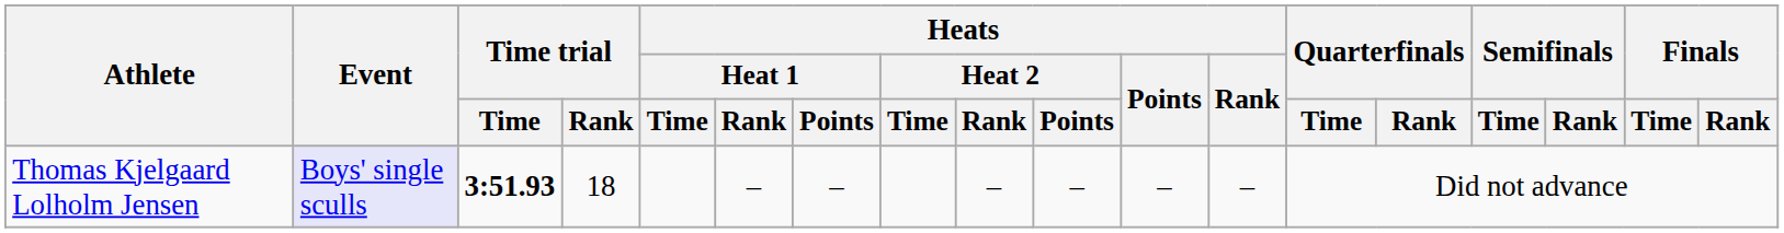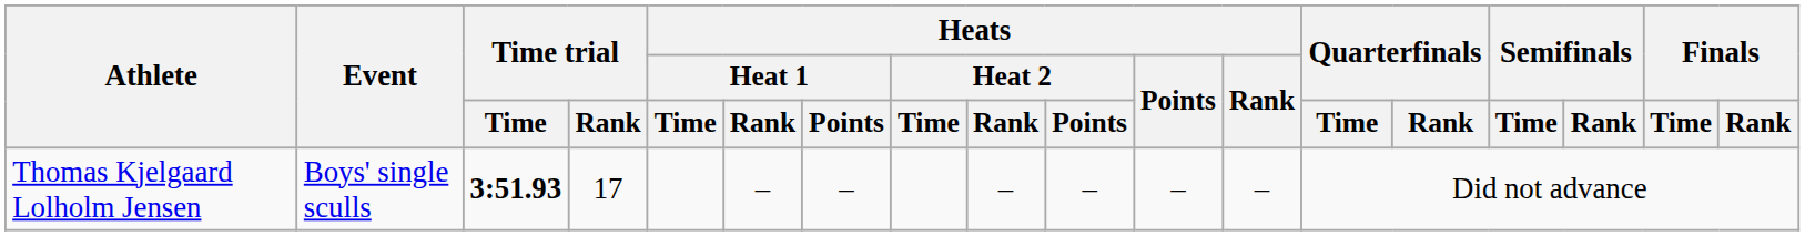Thomas Kjelgaard Lolholm Jensen | Event: lavender background -> no background
Thomas Kjelgaard Lolholm Jensen | Time trial / Rank: 18 -> 17
